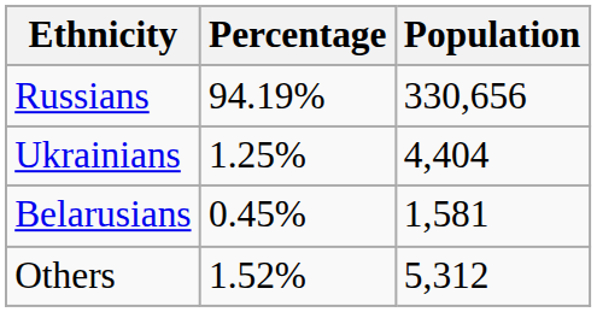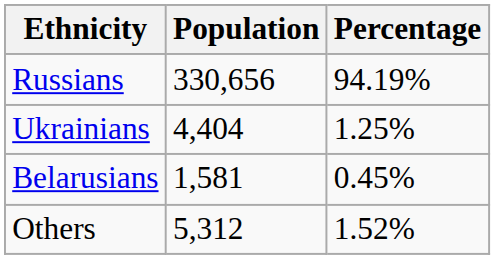columns swapped: Population <-> Percentage
